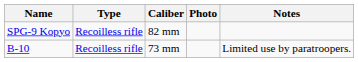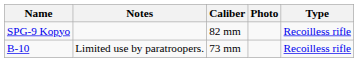columns swapped: Type <-> Notes
